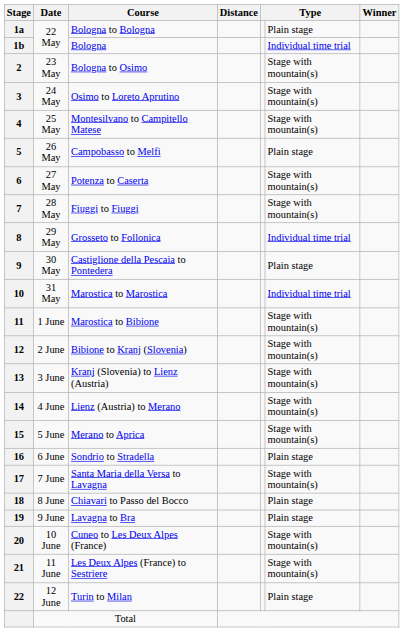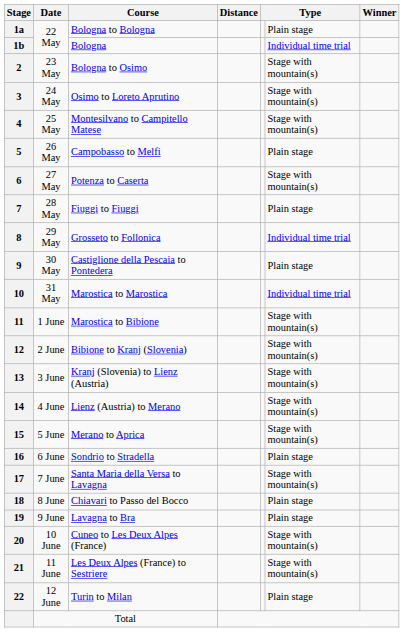Fiuggi to Fiuggi | column 6: Stage with mountain(s) -> Plain stage
